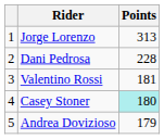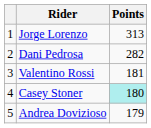Dani Pedrosa | Points: 228 -> 282
